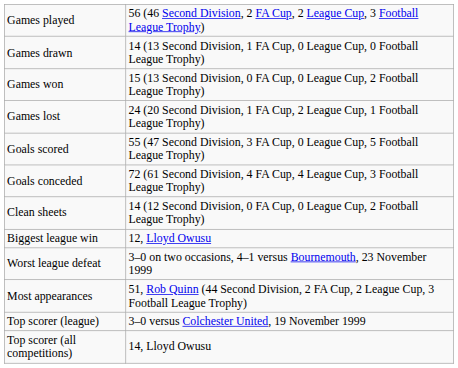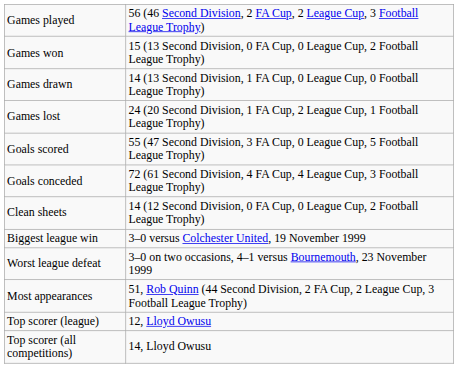rows swapped: Games won <-> Games drawn
Biggest league win | column 2: 12, Lloyd Owusu -> 3–0 versus Colchester United, 19 November 1999
Top scorer (league) | column 2: 3–0 versus Colchester United, 19 November 1999 -> 12, Lloyd Owusu
